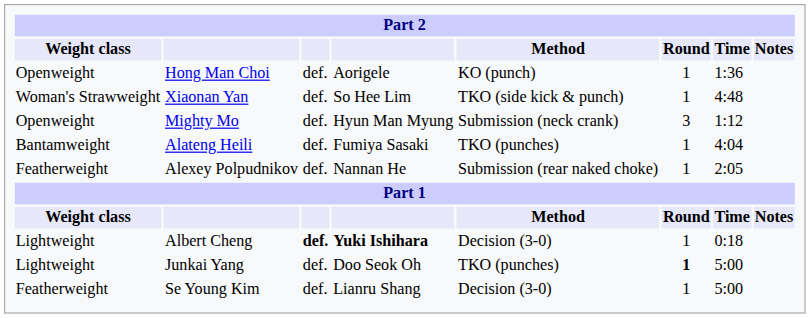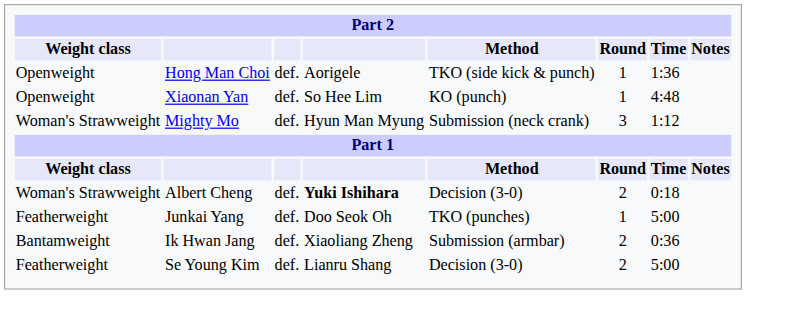Hong Man Choi | Method: KO (punch) -> TKO (side kick & punch)
Xiaonan Yan | Weight class: Woman's Strawweight -> Openweight
Xiaonan Yan | Method: TKO (side kick & punch) -> KO (punch)
Mighty Mo | Weight class: Openweight -> Woman's Strawweight
- row: Bantamweight | Alateng Heili | def. | Fumiya Sasaki | TKO (punches) | 1 | 4:04
- row: Featherweight | Alexey Polpudnikov | def. | Nannan He | Submission (rear naked choke) | 1 | 2:05
Albert Cheng | Weight class: Lightweight -> Woman's Strawweight
Albert Cheng | column 3: bold -> normal
Albert Cheng | Round: 1 -> 2
Junkai Yang | Weight class: Lightweight -> Featherweight
Junkai Yang | Round: bold -> normal
+ row: Bantamweight | Ik Hwan Jang | def. | Xiaoliang Zheng | Submission (armbar) | 2 | 0:36
Se Young Kim | Round: 1 -> 2
